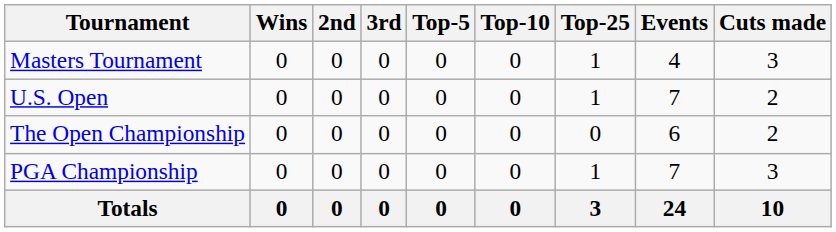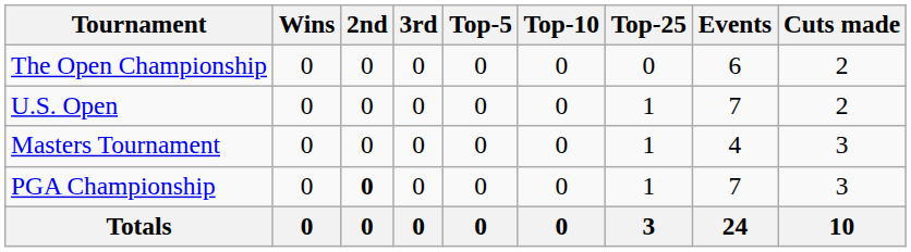rows swapped: Masters Tournament <-> The Open Championship
PGA Championship | 2nd: normal -> bold
